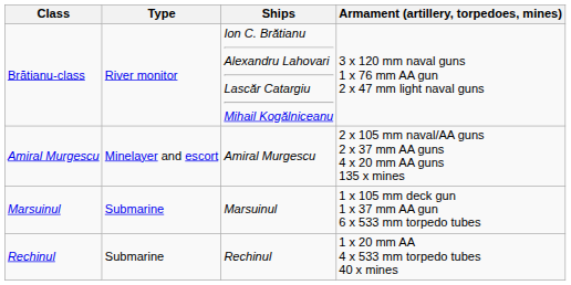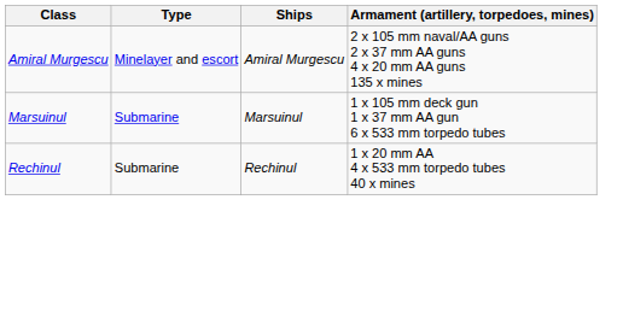- row: Brătianu-class | River monitor | Ion C. Brătianu Alexandru Lahovari Lascăr Catargiu Mihail Kogălniceanu | 3 x 120 mm naval guns 1 x 76 mm AA gun 2 x 47 mm light naval guns
